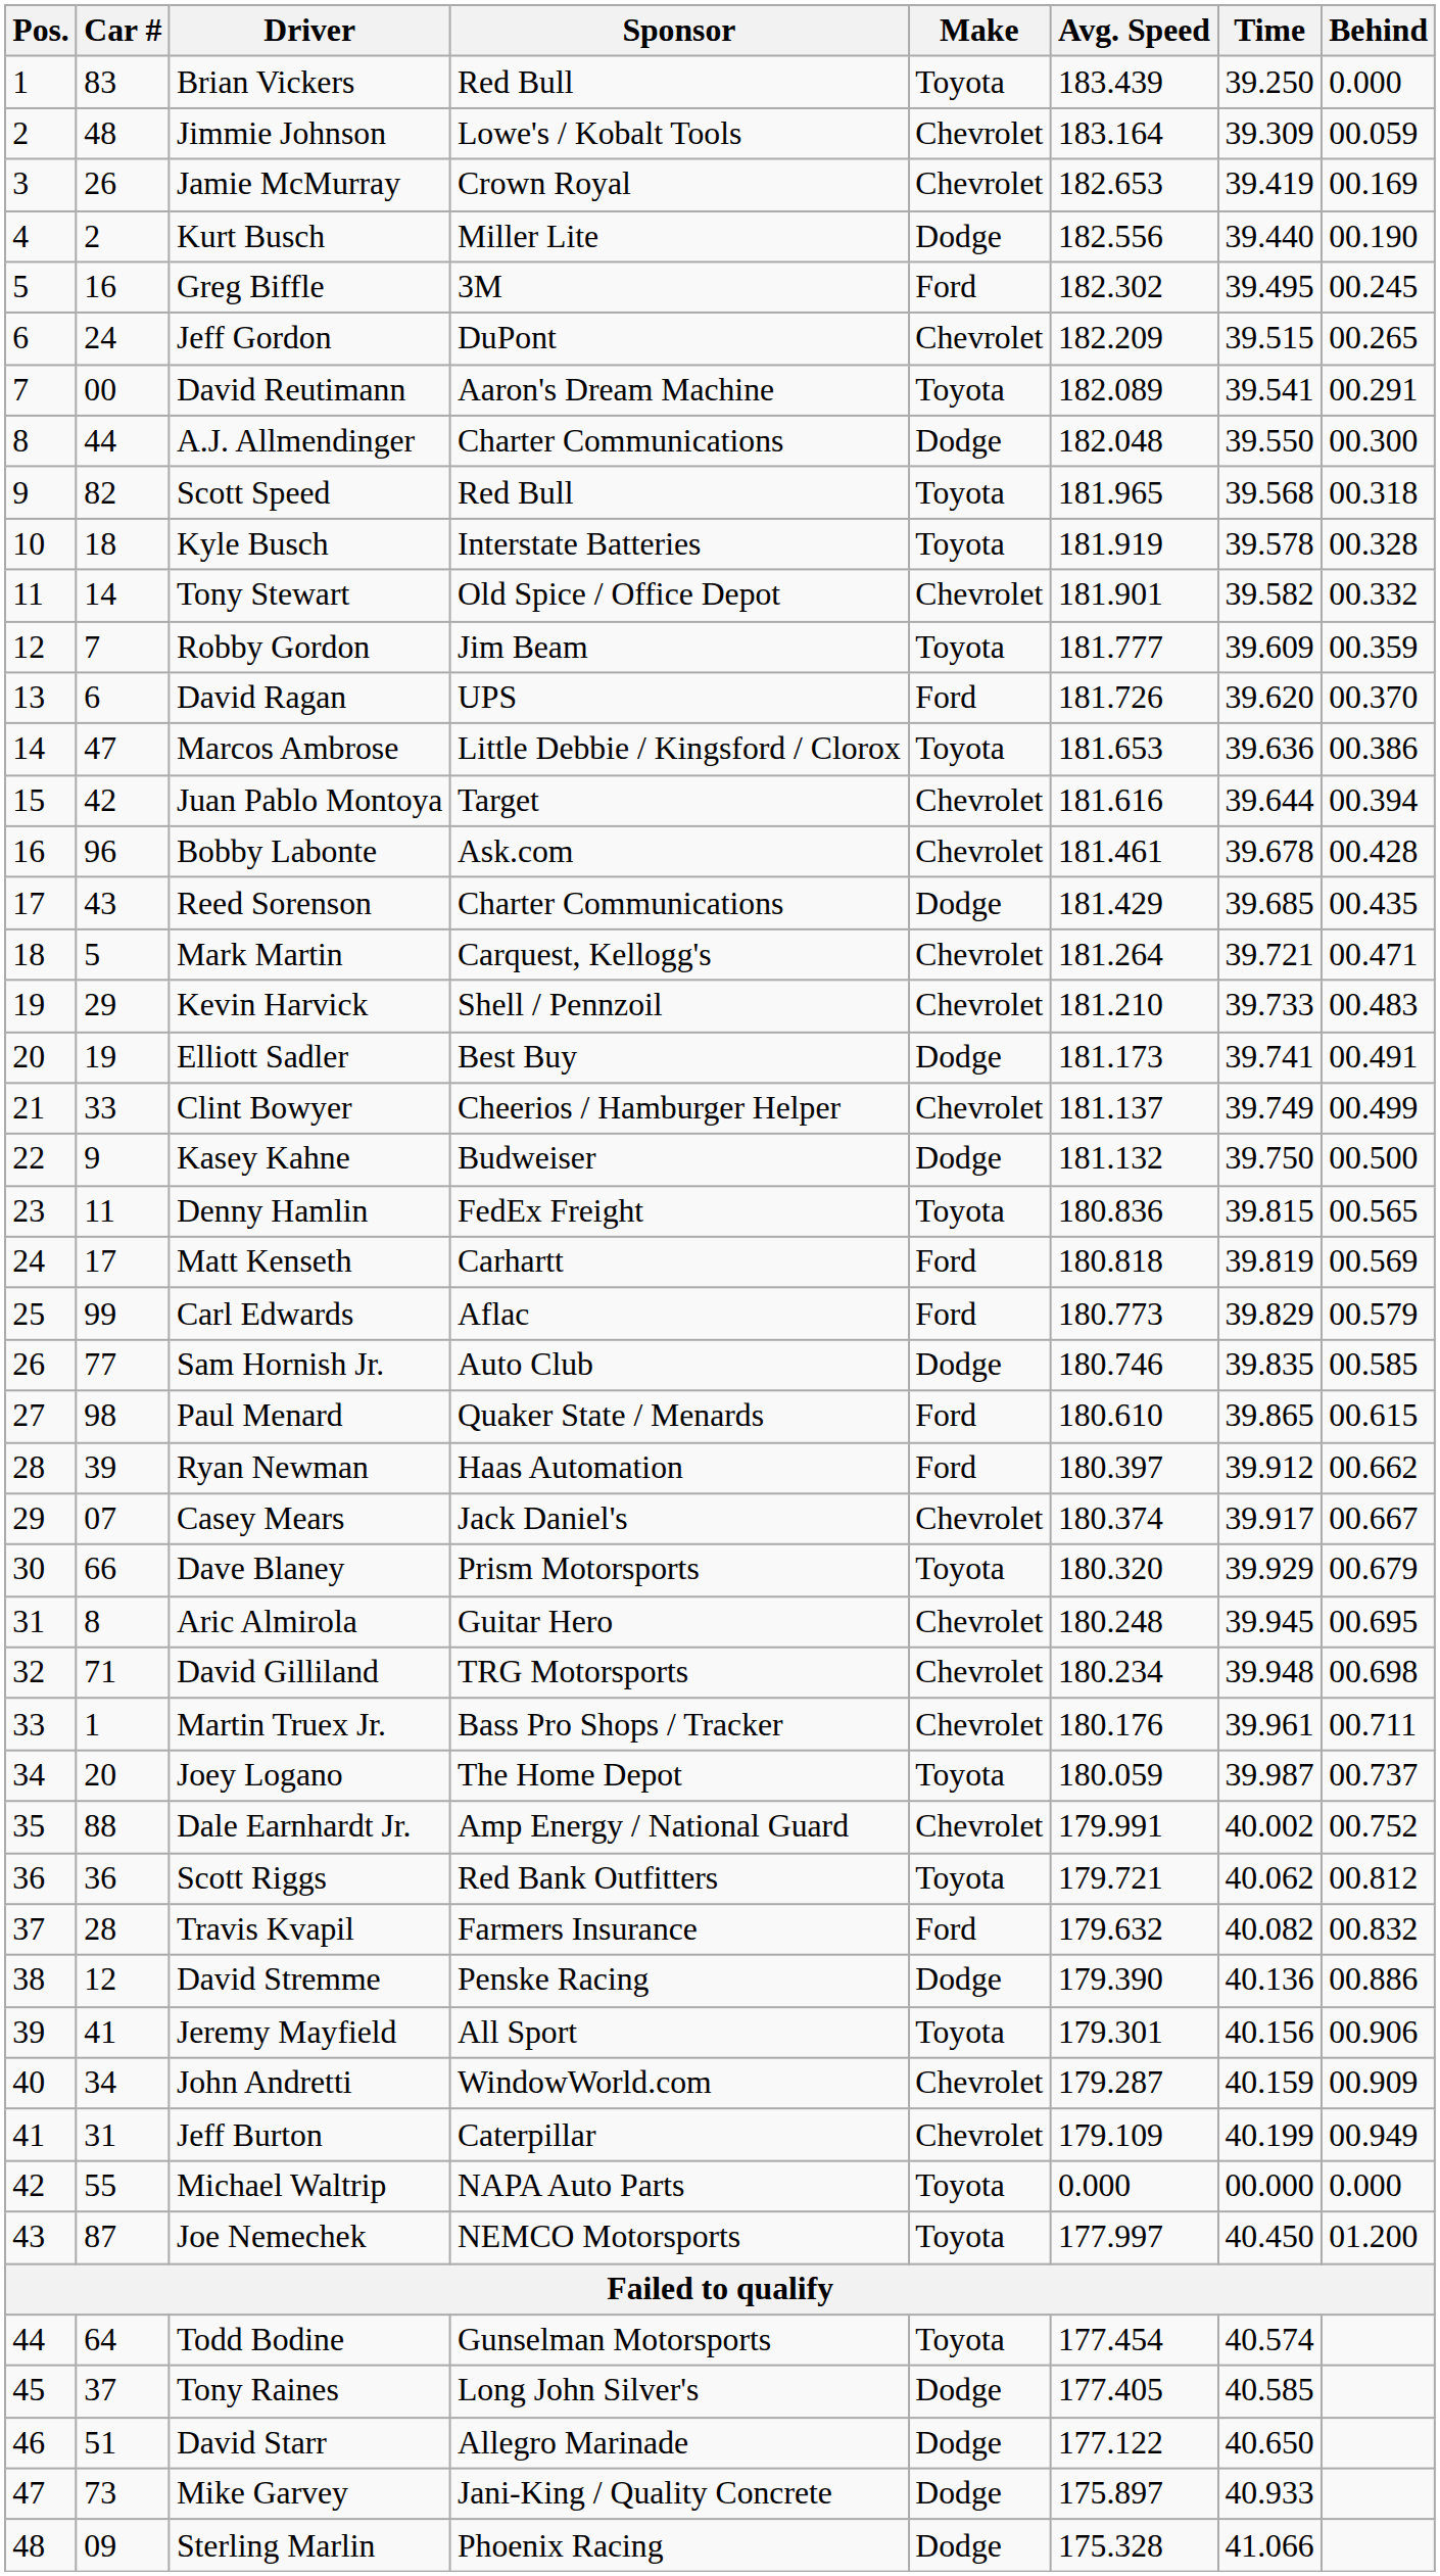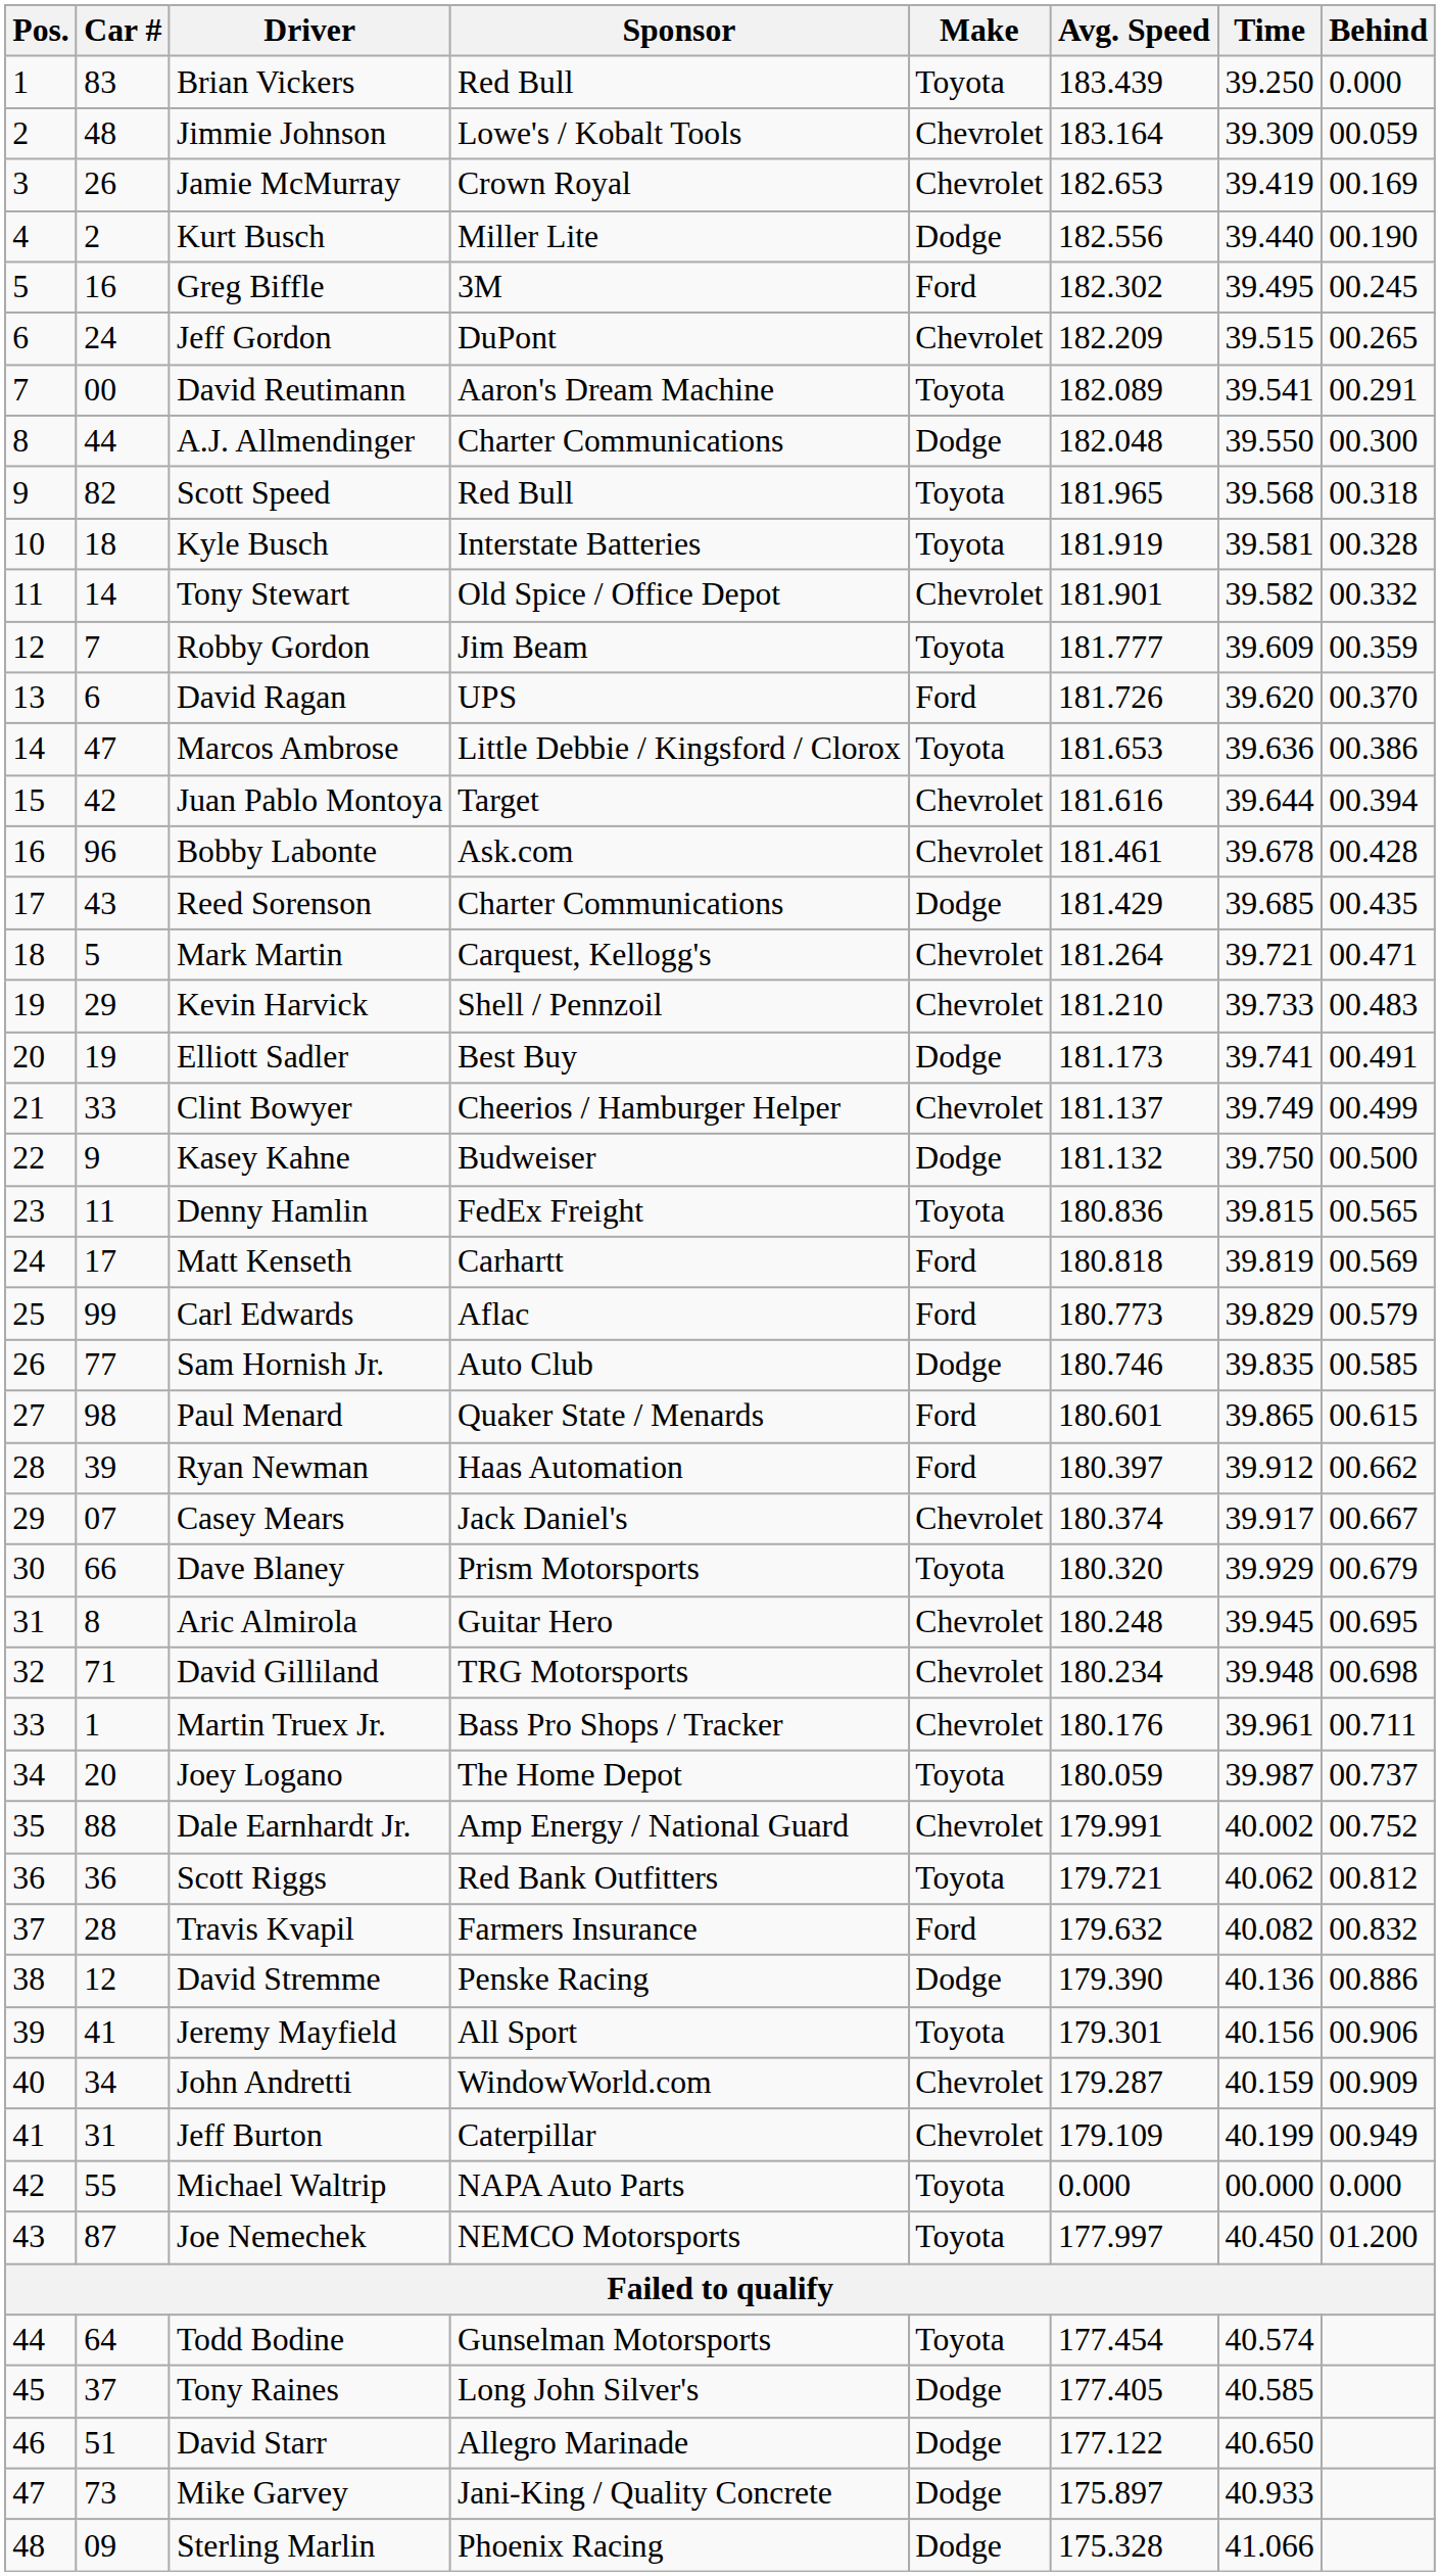Kyle Busch | Time: 39.578 -> 39.581
Paul Menard | Avg. Speed: 180.610 -> 180.601
